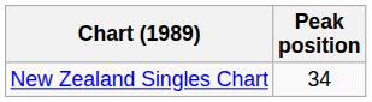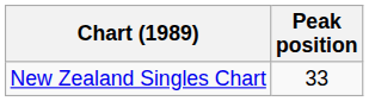New Zealand Singles Chart | Peak position: 34 -> 33
